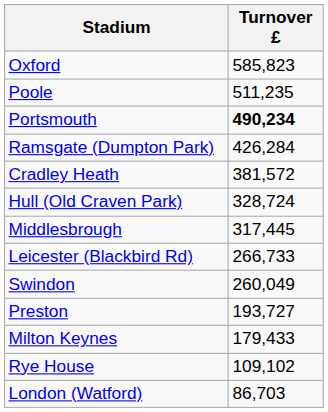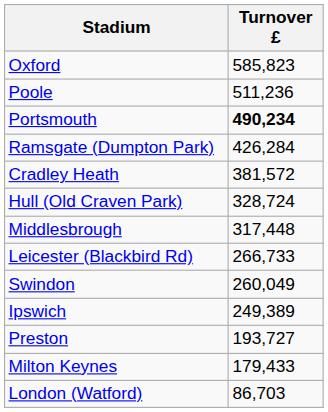Poole | Turnover £: 511,235 -> 511,236
Middlesbrough | Turnover £: 317,445 -> 317,448
+ row: Ipswich | 249,389
- row: Rye House | 109,102
